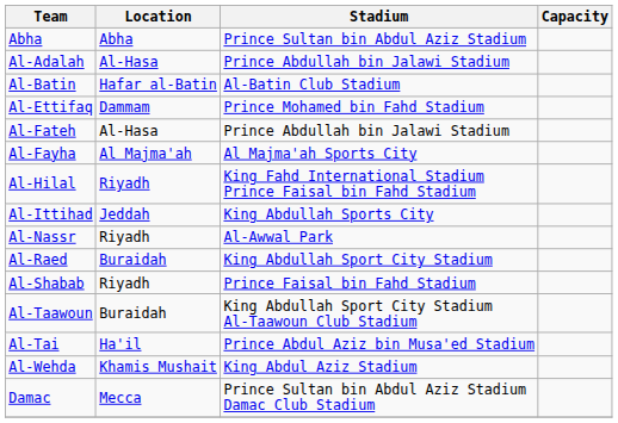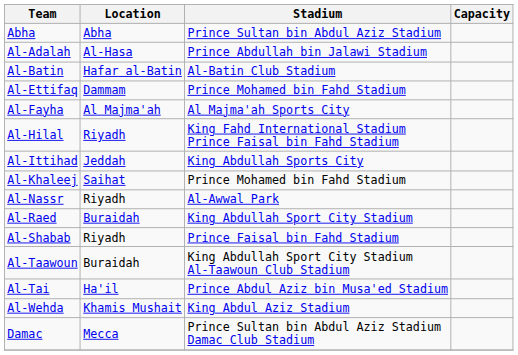- row: Al-Fateh | Al-Hasa | Prince Abdullah bin Jalawi Stadium
+ row: Al-Khaleej | Saihat | Prince Mohamed bin Fahd Stadium
